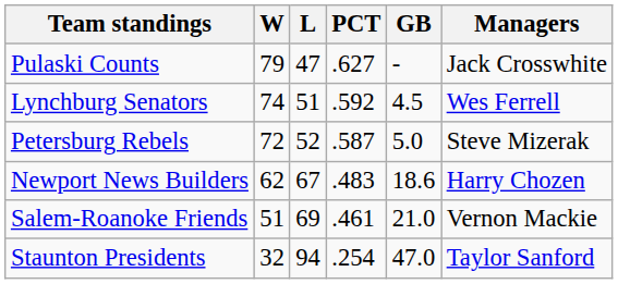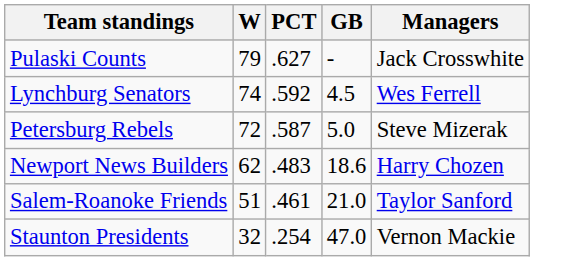- column: L | 47 | 51 | 52 | 67 | 69 | 94
Salem-Roanoke Friends | Managers: Vernon Mackie -> Taylor Sanford
Staunton Presidents | Managers: Taylor Sanford -> Vernon Mackie
